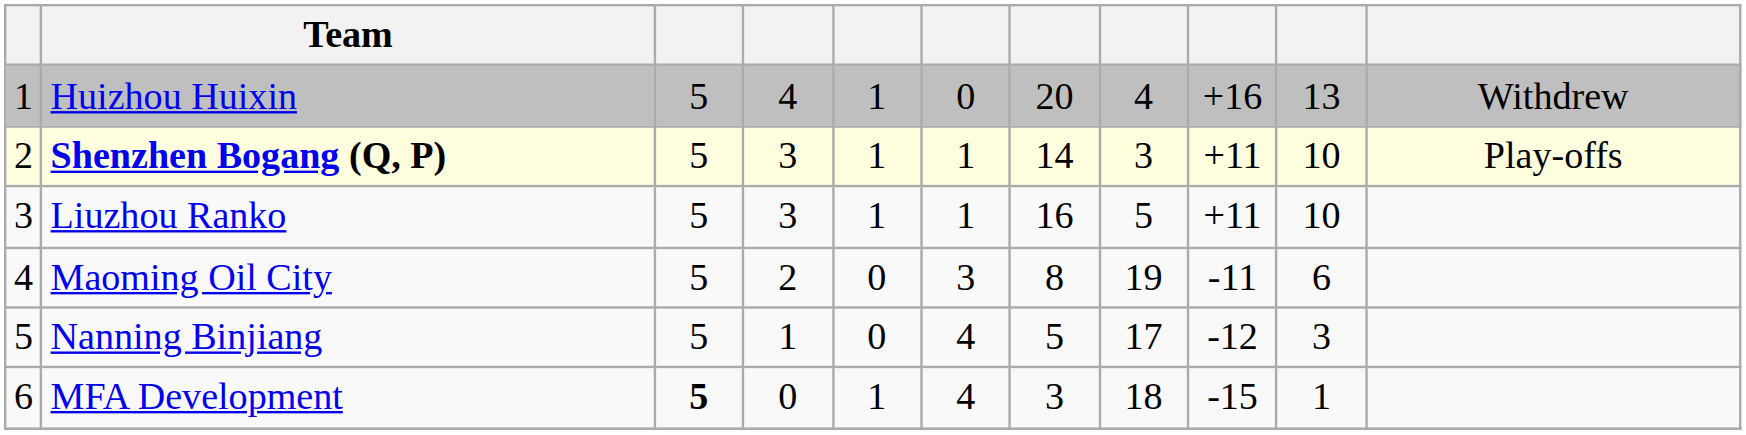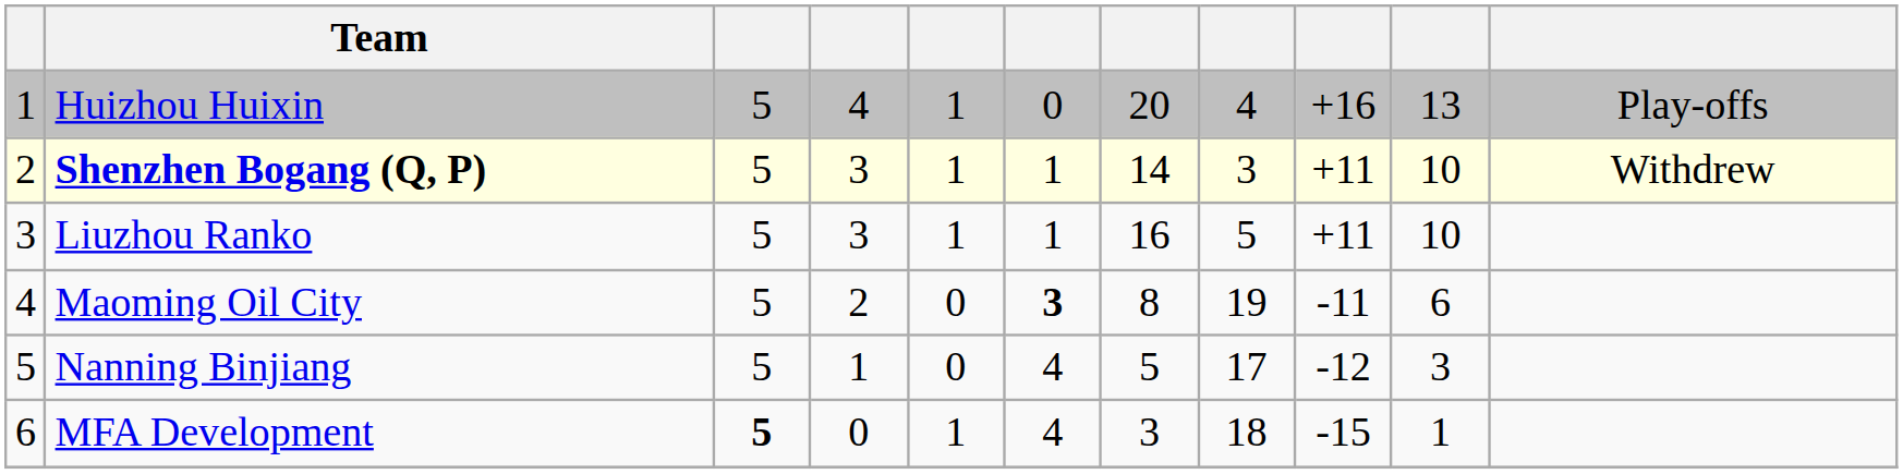Huizhou Huixin | column 11: Withdrew -> Play-offs
Shenzhen Bogang (Q, P) | column 11: Play-offs -> Withdrew
Maoming Oil City | column 6: normal -> bold
